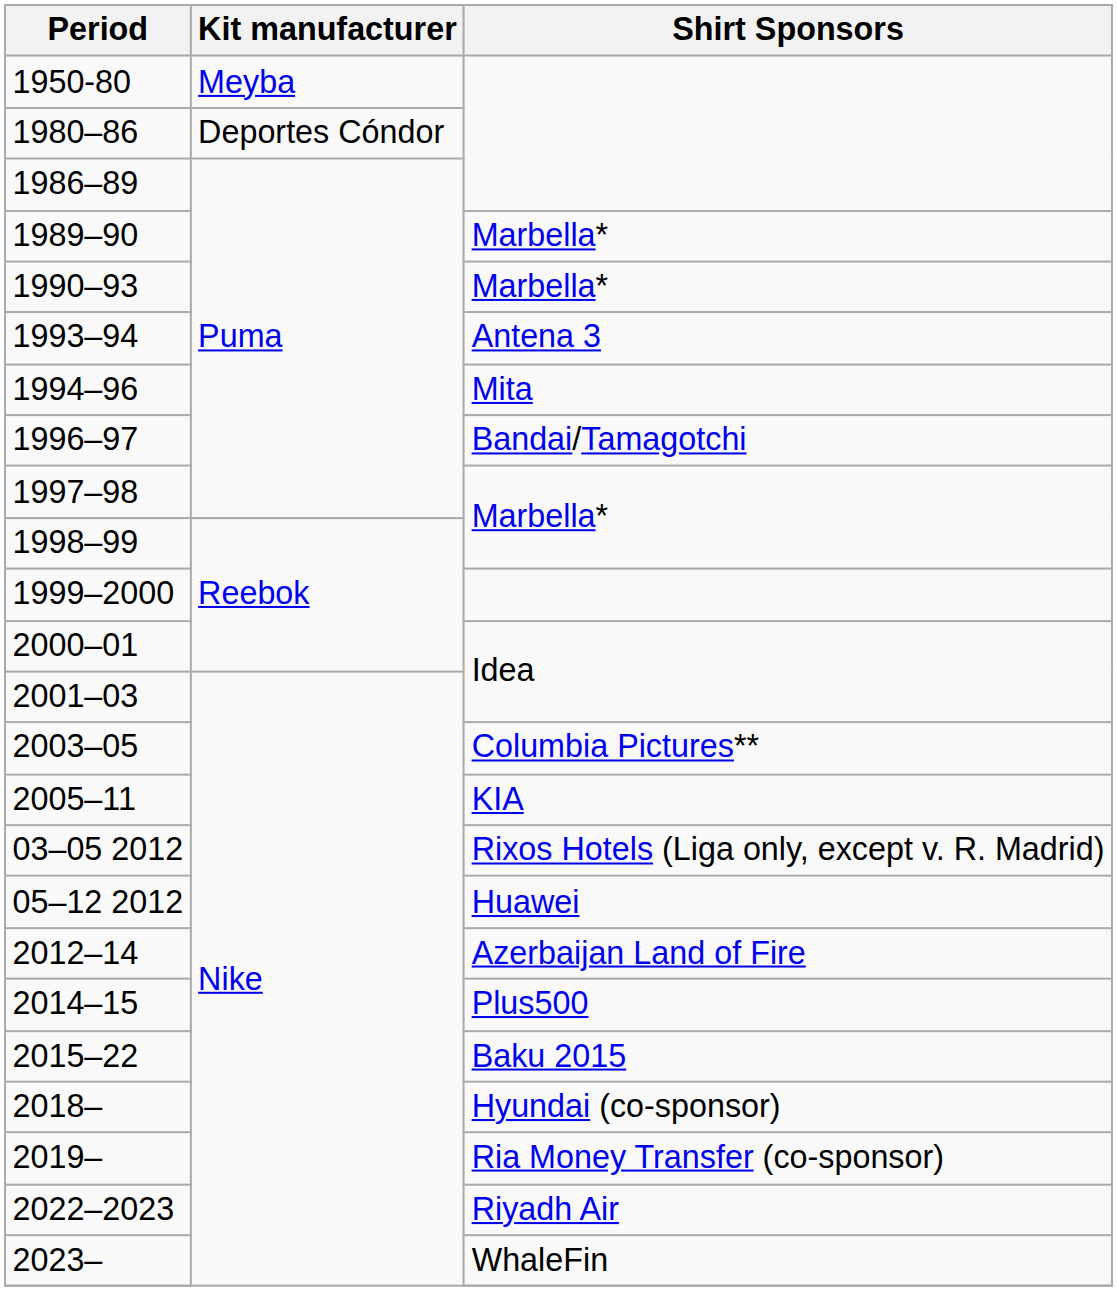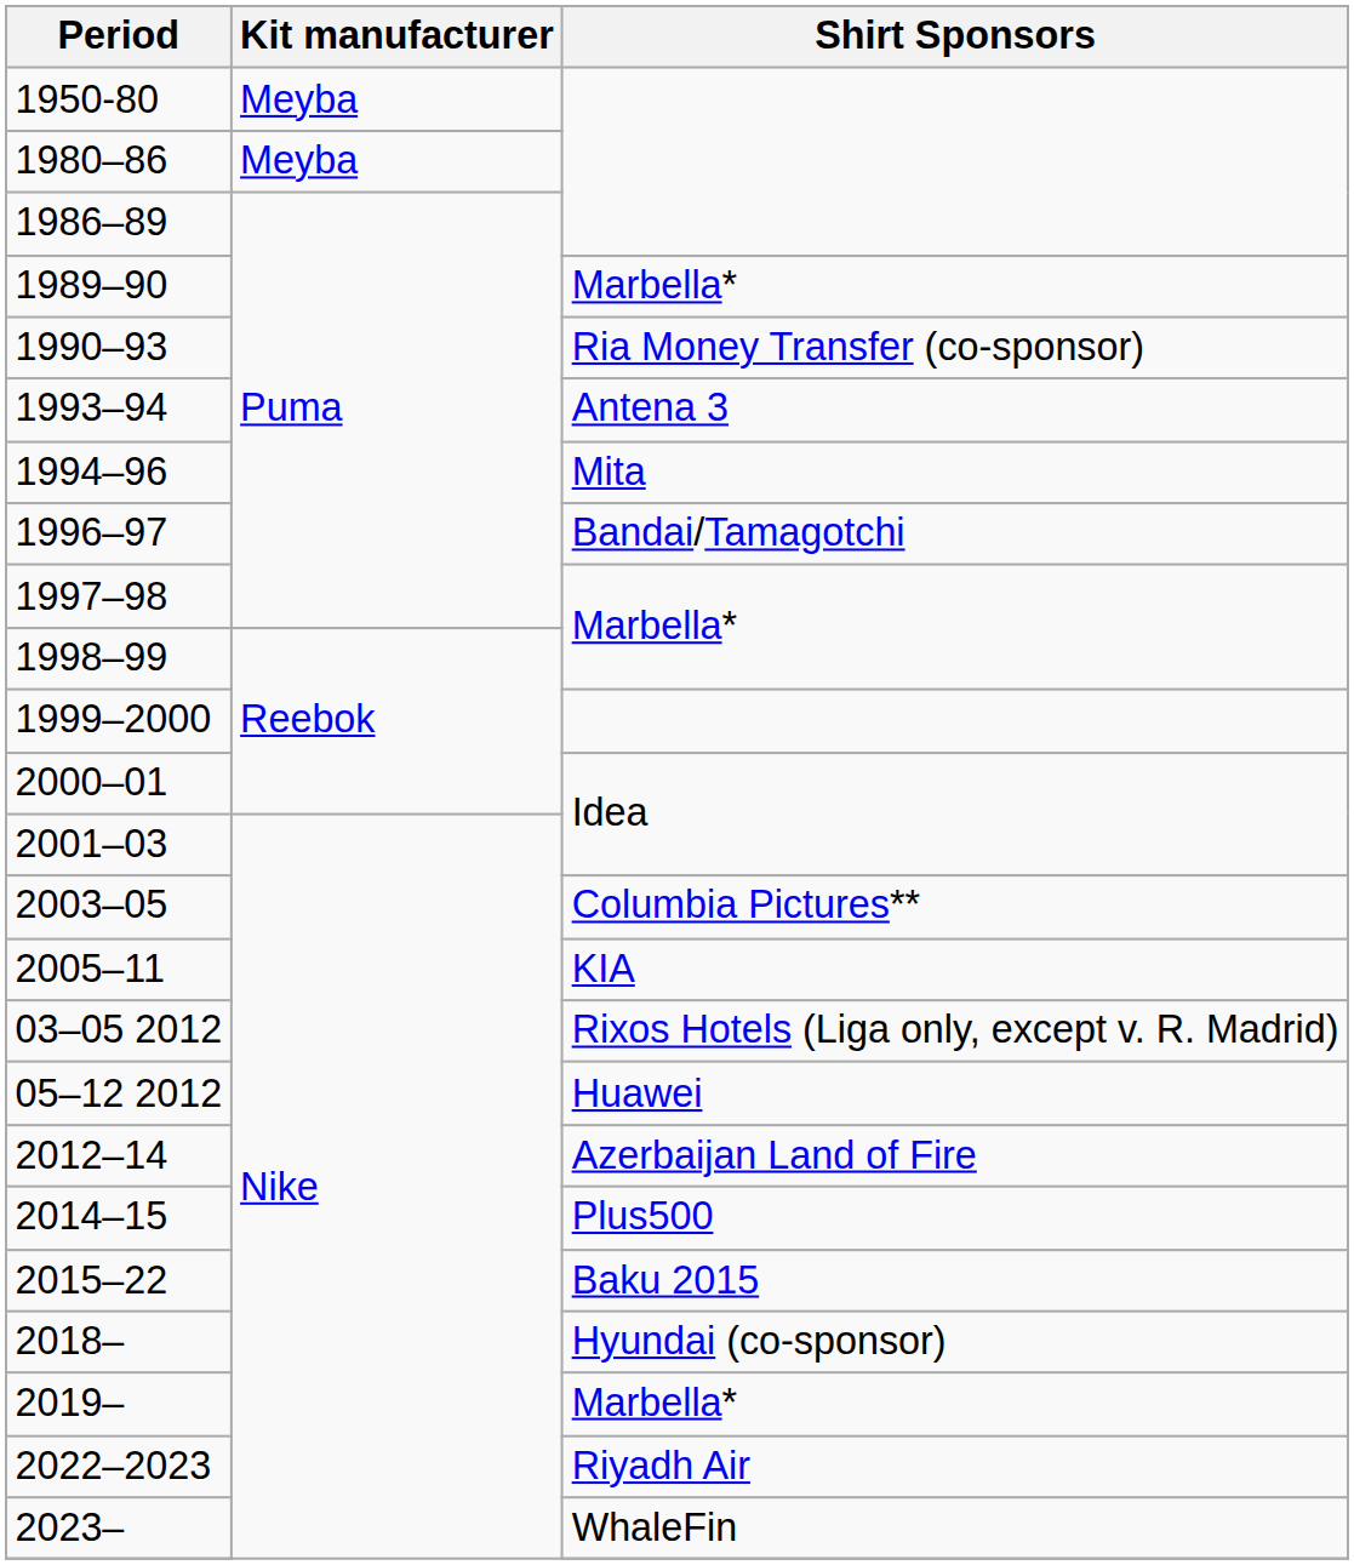1980–86 | Kit manufacturer: Deportes Cóndor -> Meyba
1990–93 | Shirt Sponsors: Marbella* -> Ria Money Transfer (co-sponsor)
2019– | Shirt Sponsors: Ria Money Transfer (co-sponsor) -> Marbella*
